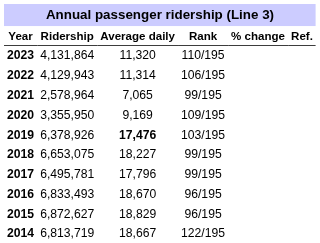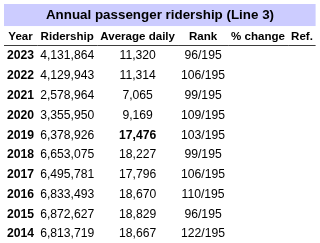2023 | Rank: 110/195 -> 96/195
2017 | Rank: 99/195 -> 106/195
2016 | Rank: 96/195 -> 110/195
